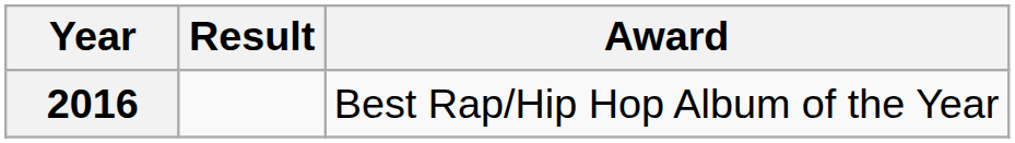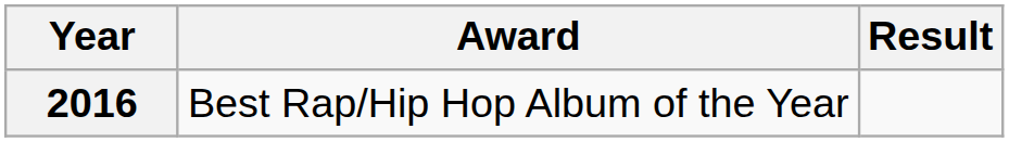columns swapped: Award <-> Result
